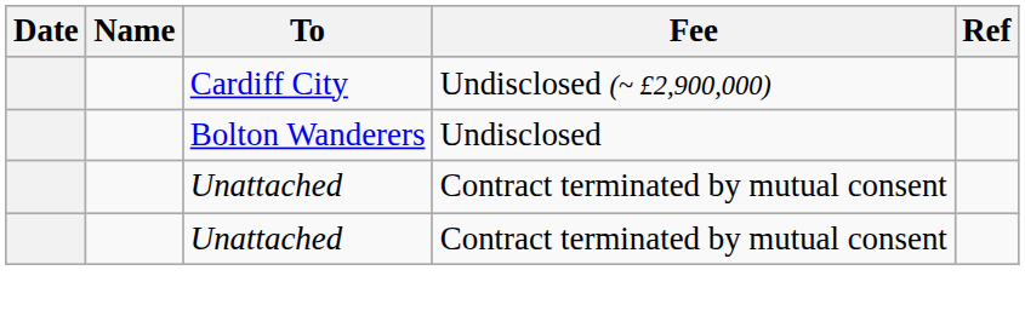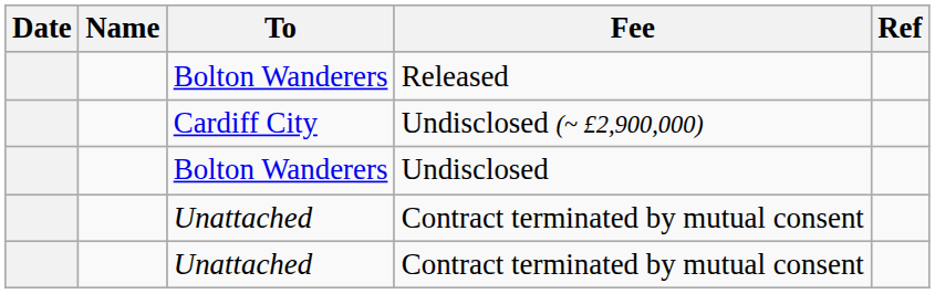+ row: Bolton Wanderers | Released
